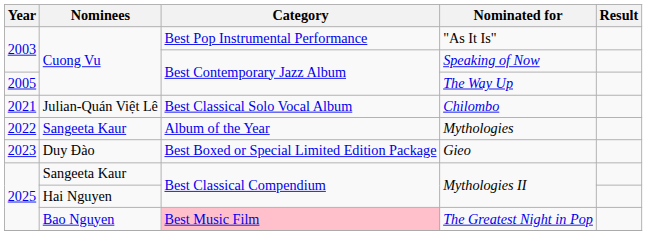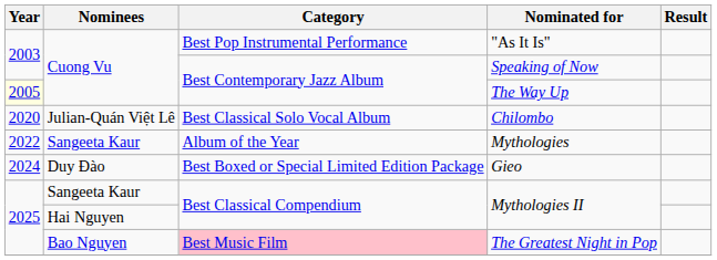The Way Up | Year: no background -> lightyellow background
Chilombo | Year: 2021 -> 2020
Gieo | Year: 2023 -> 2024
